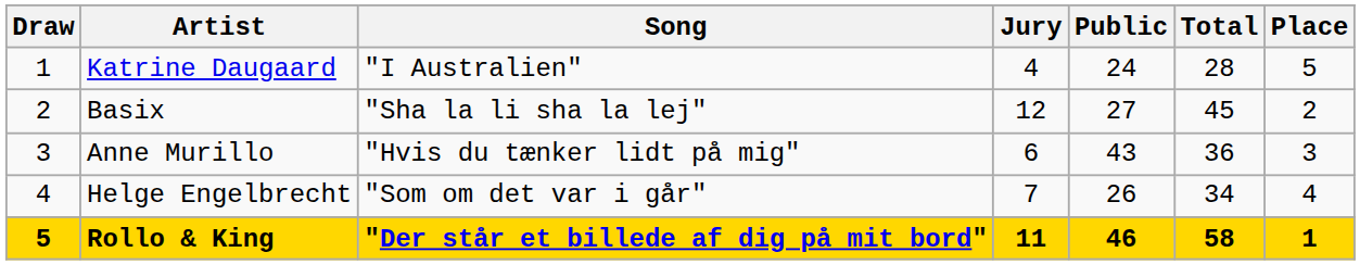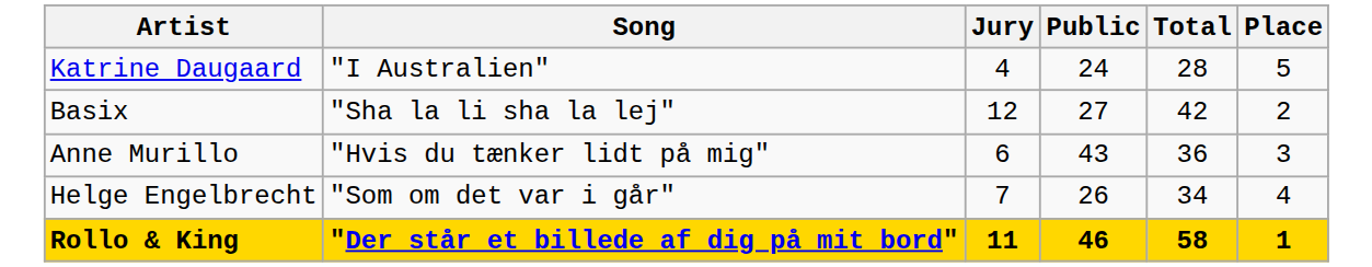- column: Draw | 1 | 2 | 3 | 4 | 5
Basix | Total: 45 -> 42
